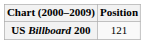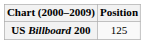US Billboard 200 | Position: 121 -> 125
